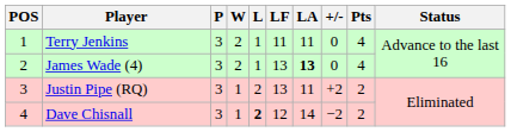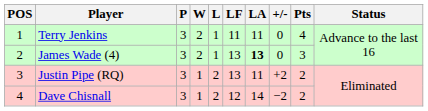James Wade (4) | Pts: 4 -> 3
Dave Chisnall | L: bold -> normal
